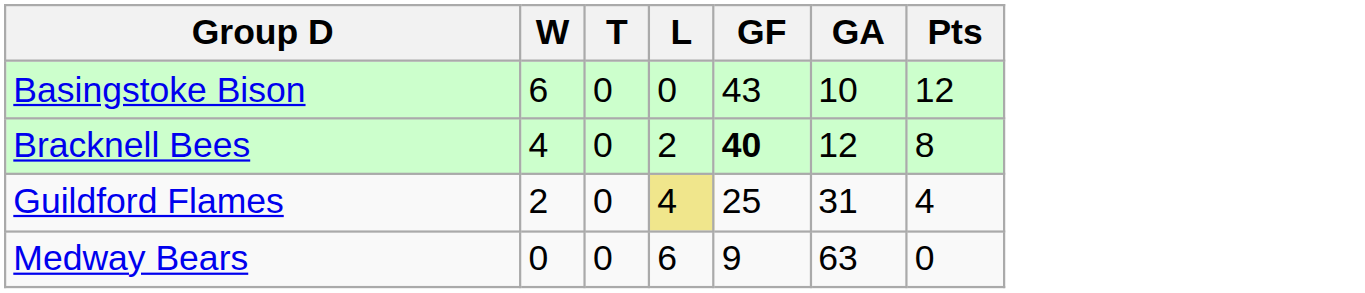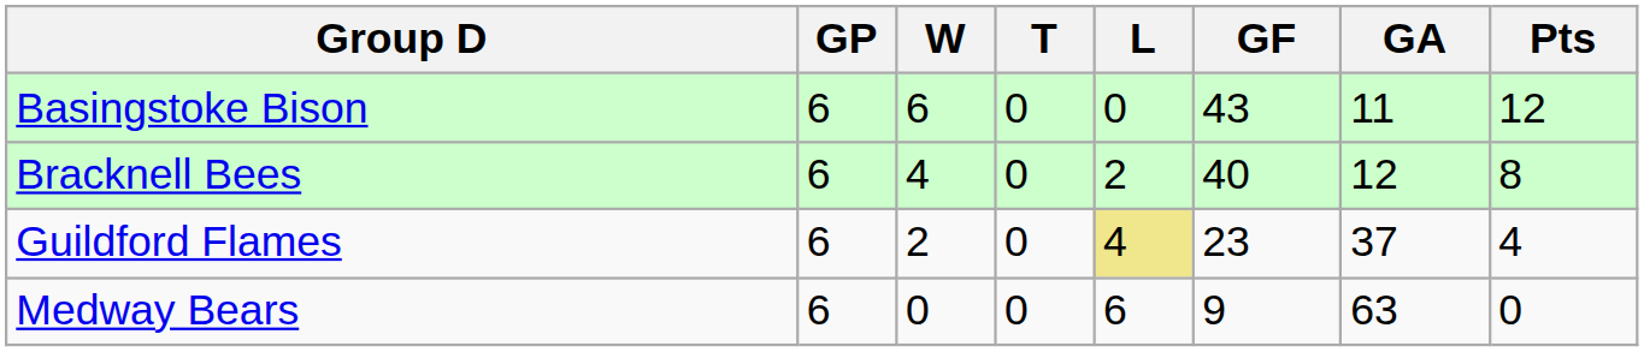+ column: GP | 6 | 6 | 6 | 6
Basingstoke Bison | GA: 10 -> 11
Bracknell Bees | GF: bold -> normal
Guildford Flames | GF: 25 -> 23
Guildford Flames | GA: 31 -> 37
